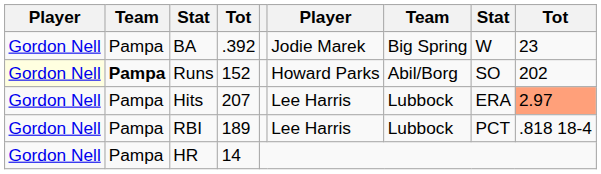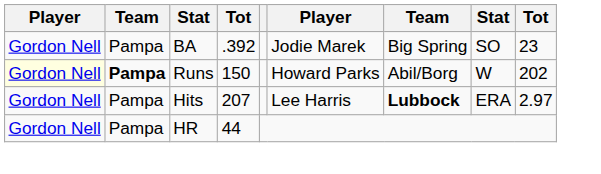BA | column 8: W -> SO
Runs | column 4: 152 -> 150
Runs | column 8: SO -> W
Hits | column 7: normal -> bold
Hits | column 9: lightsalmon background -> no background
- row: Gordon Nell | Pampa | RBI | 189 | Lee Harris | Lubbock | PCT | .818 18-4
HR | column 4: 14 -> 44
